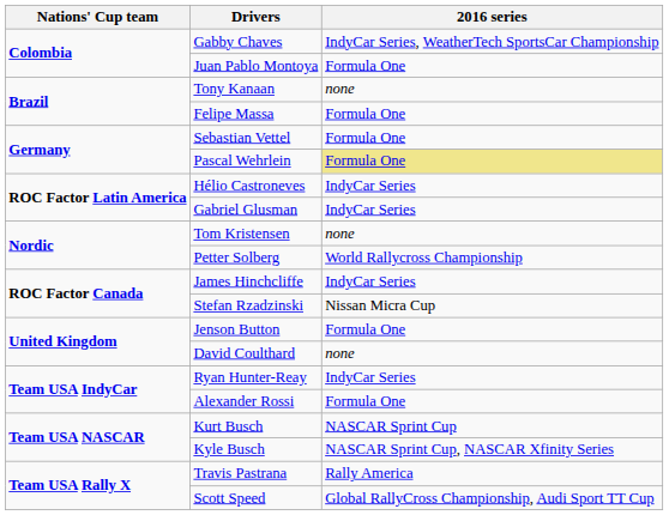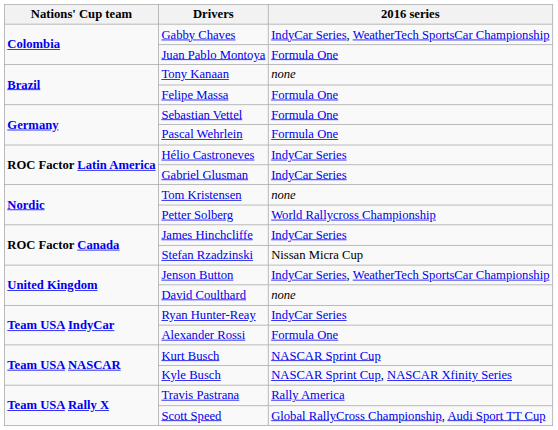Pascal Wehrlein | 2016 series: khaki background -> no background
Jenson Button | 2016 series: Formula One -> IndyCar Series, WeatherTech SportsCar Championship
